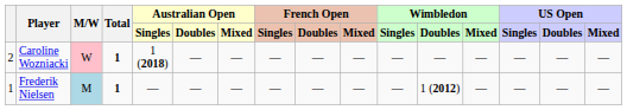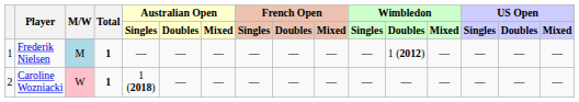rows swapped: Frederik Nielsen <-> Caroline Wozniacki
